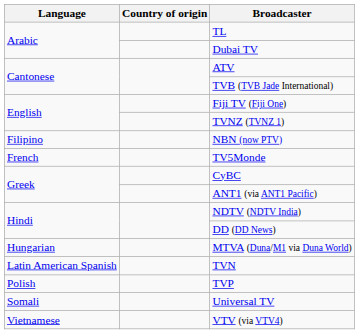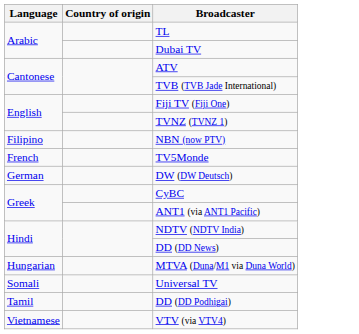+ row: German | DW (DW Deutsch)
- row: Latin American Spanish | TVN
- row: Polish | TVP
+ row: Tamil | DD (DD Podhigai)
